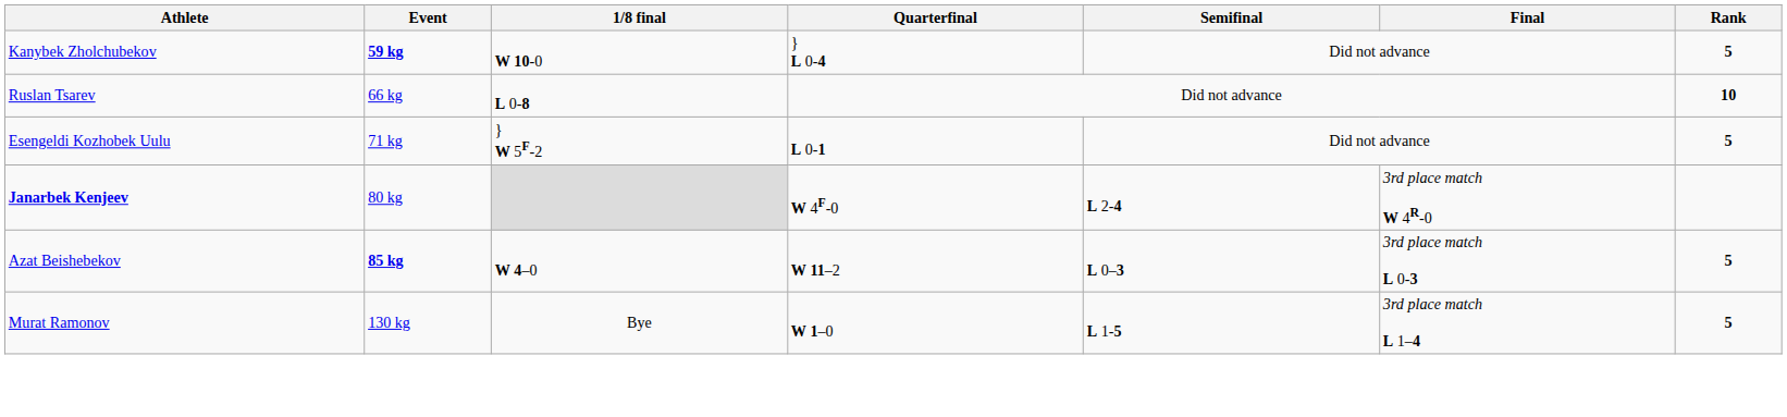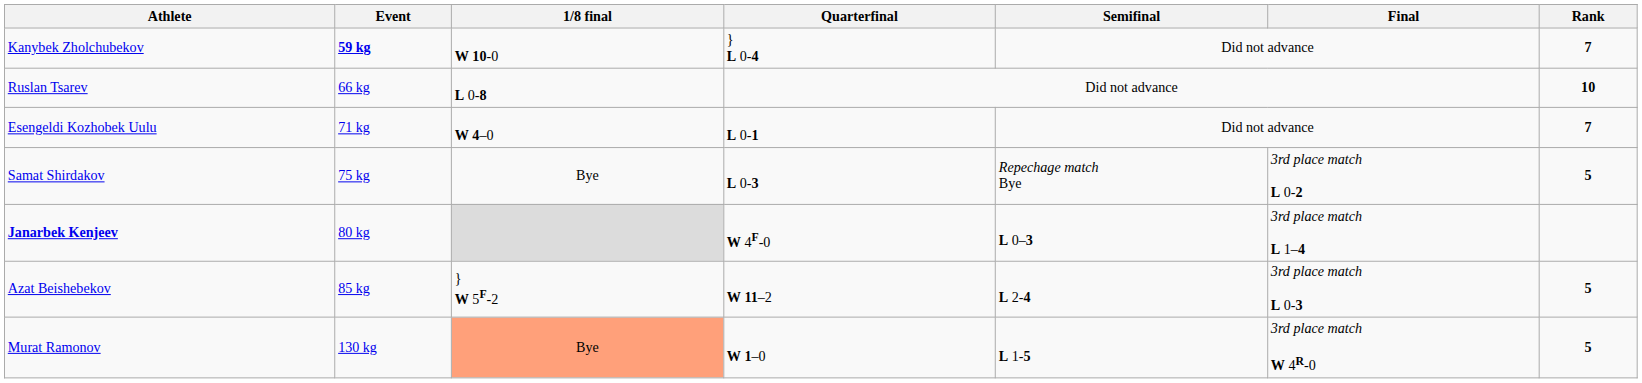Kanybek Zholchubekov | Rank: 5 -> 7
Esengeldi Kozhobek Uulu | 1/8 final: } W 5F-2 -> W 4–0
Esengeldi Kozhobek Uulu | Rank: 5 -> 7
+ row: Samat Shirdakov | 75 kg | Bye | L 0-3 | Repechage match Bye | 3rd place match L 0-2 | 5
Janarbek Kenjeev | Semifinal: L 2-4 -> L 0–3
Janarbek Kenjeev | Final: 3rd place match W 4R-0 -> 3rd place match L 1–4
Azat Beishebekov | Event: bold -> normal
Azat Beishebekov | 1/8 final: W 4–0 -> } W 5F-2
Azat Beishebekov | Semifinal: L 0–3 -> L 2-4
Murat Ramonov | 1/8 final: no background -> lightsalmon background
Murat Ramonov | Final: 3rd place match L 1–4 -> 3rd place match W 4R-0
